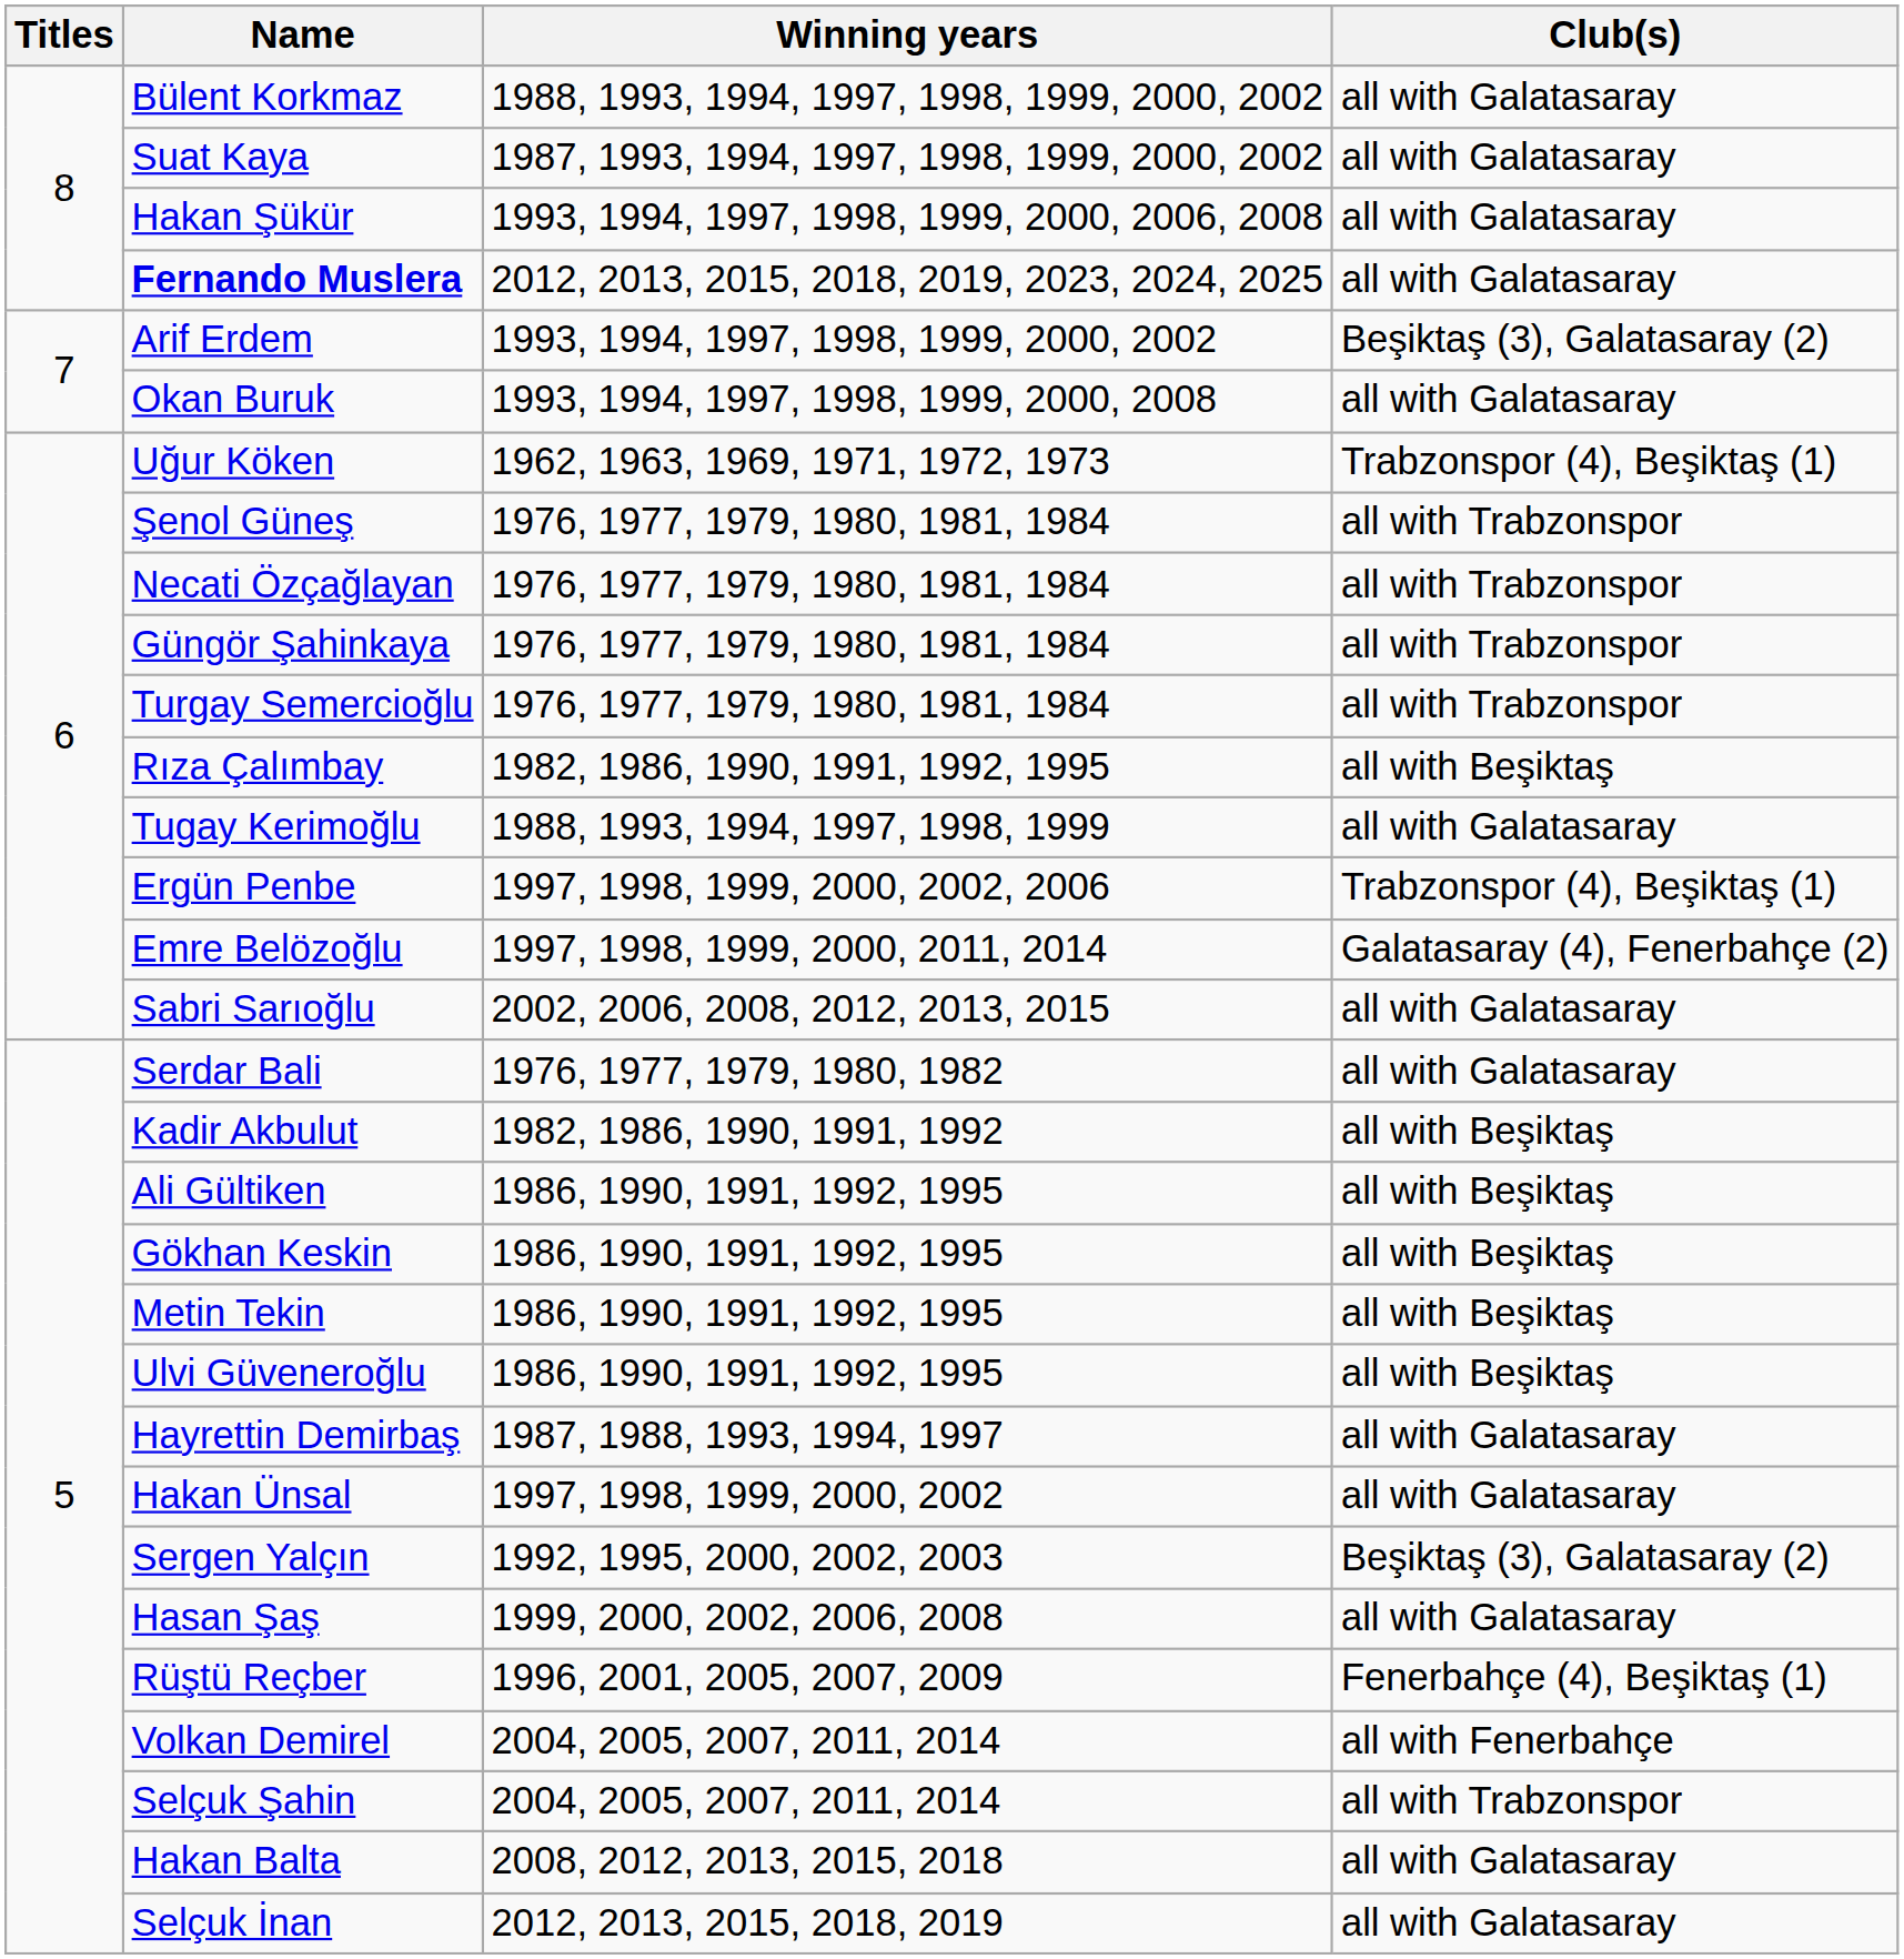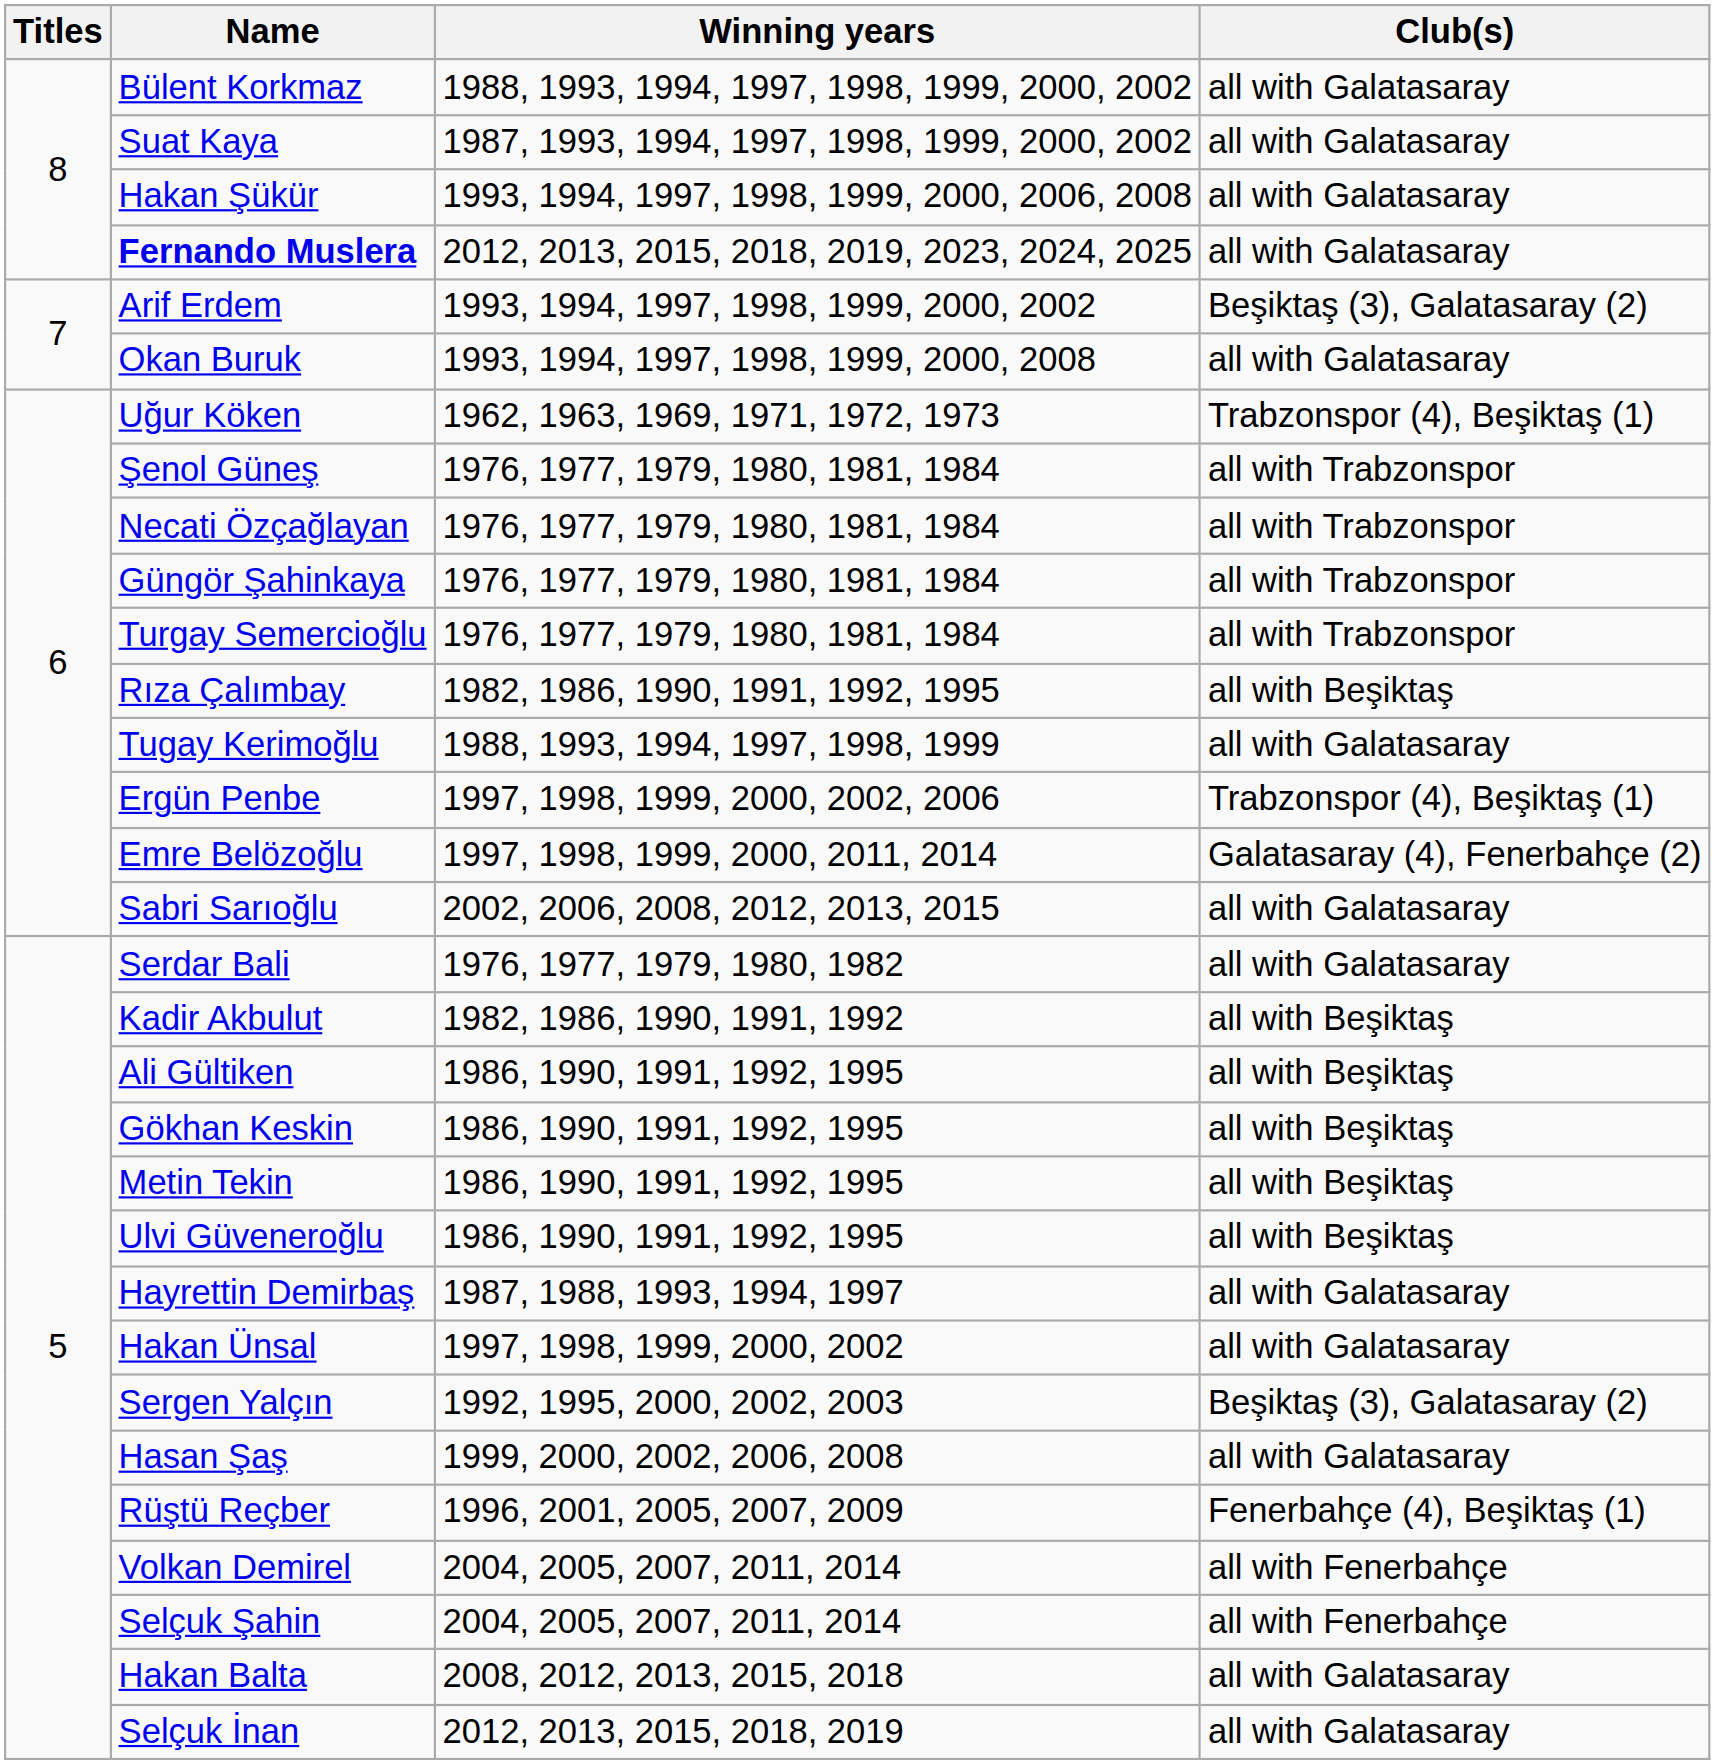Selçuk Şahin | Club(s): all with Trabzonspor -> all with Fenerbahçe
